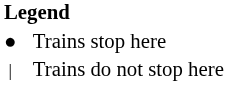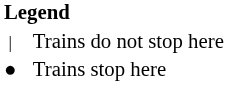rows swapped: Trains stop here <-> Trains do not stop here
